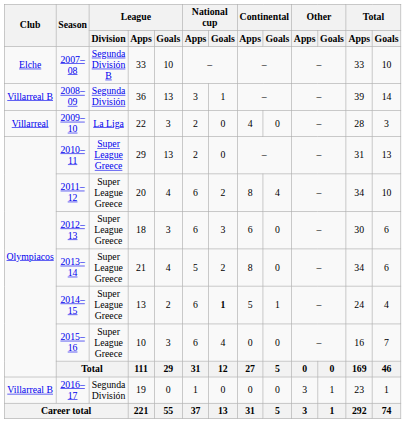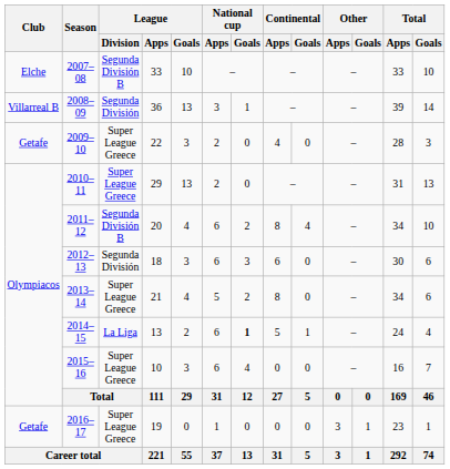2009–10 | Club: Villarreal -> Getafe
2009–10 | League / Division: La Liga -> Super League Greece
2011–12 | League / Division: Super League Greece -> Segunda División B
2012–13 | League / Division: Super League Greece -> Segunda División
2014–15 | League / Division: Super League Greece -> La Liga
2016–17 | Club: Villarreal B -> Getafe
2016–17 | League / Division: Segunda División -> Super League Greece
